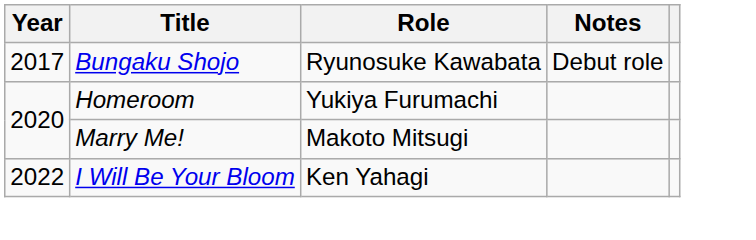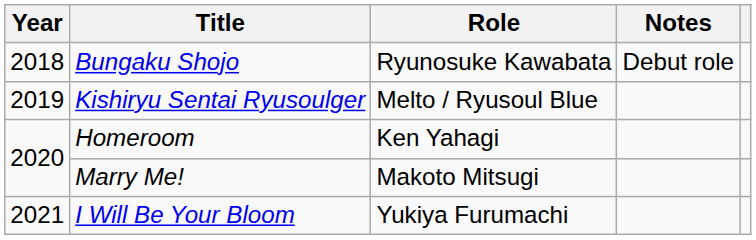Bungaku Shojo | Year: 2017 -> 2018
+ row: 2019 | Kishiryu Sentai Ryusoulger | Melto / Ryusoul Blue
Homeroom | Role: Yukiya Furumachi -> Ken Yahagi
I Will Be Your Bloom | Year: 2022 -> 2021
I Will Be Your Bloom | Role: Ken Yahagi -> Yukiya Furumachi
